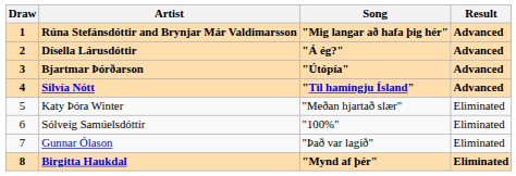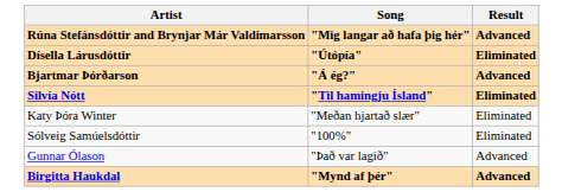- column: Draw | 1 | 2 | 3 | 4 | 5 | 6 | 7 | 8
Dísella Lárusdóttir | Song: "Á ég?" -> "Útópía"
Dísella Lárusdóttir | Result: Advanced -> Eliminated
Bjartmar Þórðarson | Song: "Útópía" -> "Á ég?"
Silvía Nótt | Result: Advanced -> Eliminated
Gunnar Ólason | Result: Eliminated -> Advanced
Birgitta Haukdal | Result: Eliminated -> Advanced
